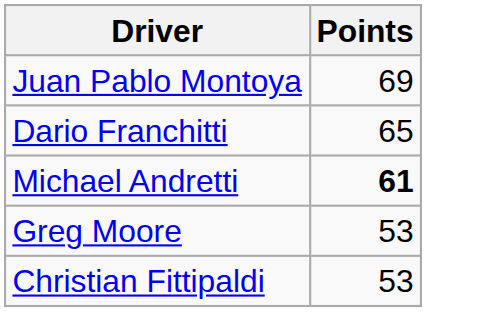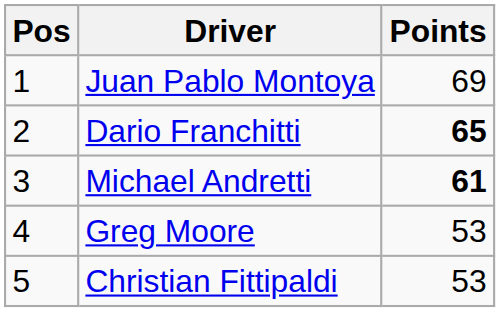+ column: Pos | 1 | 2 | 3 | 4 | 5
Dario Franchitti | Points: normal -> bold
